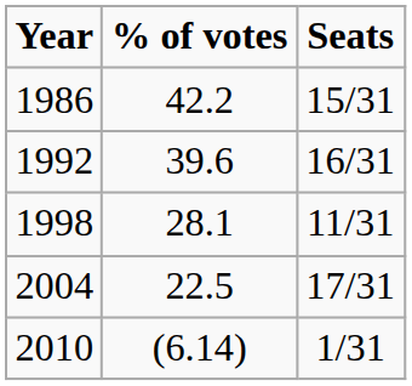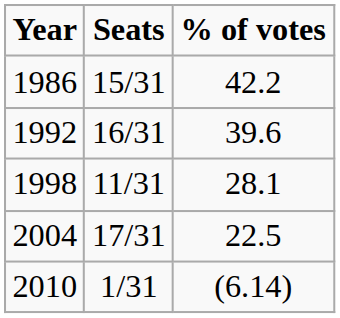columns swapped: % of votes <-> Seats
